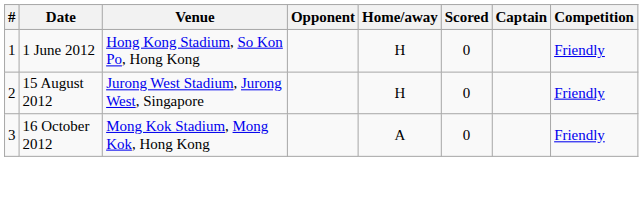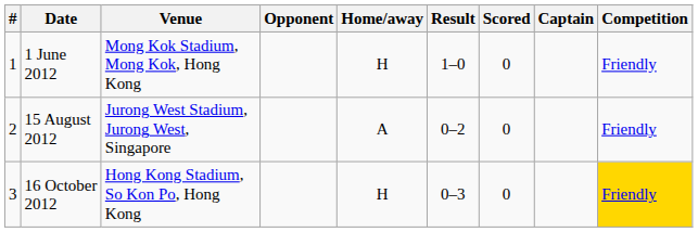+ column: Result | 1–0 | 0–2 | 0–3
1 June 2012 | Venue: Hong Kong Stadium, So Kon Po, Hong Kong -> Mong Kok Stadium, Mong Kok, Hong Kong
15 August 2012 | Home/away: H -> A
16 October 2012 | Venue: Mong Kok Stadium, Mong Kok, Hong Kong -> Hong Kong Stadium, So Kon Po, Hong Kong
16 October 2012 | Home/away: A -> H
16 October 2012 | Competition: no background -> gold background
